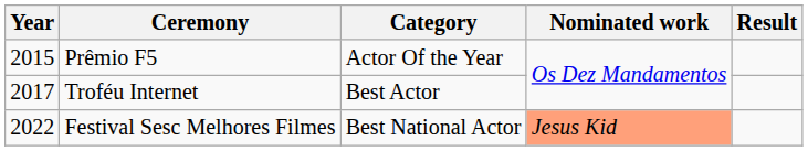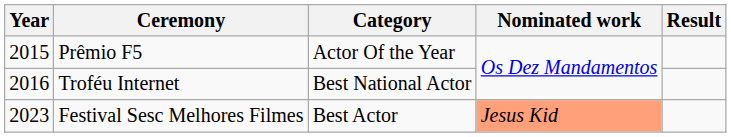Troféu Internet | Year: 2017 -> 2016
Troféu Internet | Category: Best Actor -> Best National Actor
Festival Sesc Melhores Filmes | Year: 2022 -> 2023
Festival Sesc Melhores Filmes | Category: Best National Actor -> Best Actor
